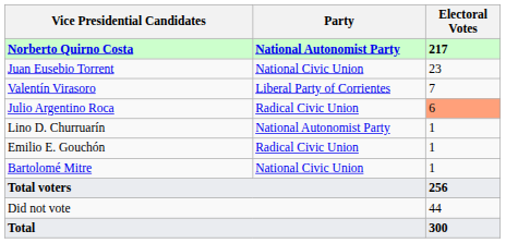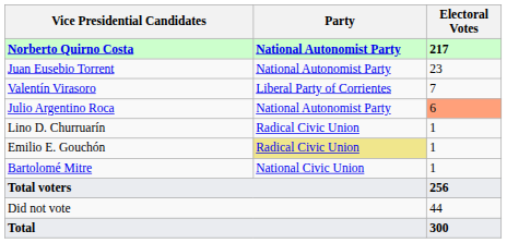Juan Eusebio Torrent | Party: National Civic Union -> National Autonomist Party
Julio Argentino Roca | Party: Radical Civic Union -> National Autonomist Party
Lino D. Churruarín | Party: National Autonomist Party -> Radical Civic Union
Emilio E. Gouchón | Party: no background -> khaki background
